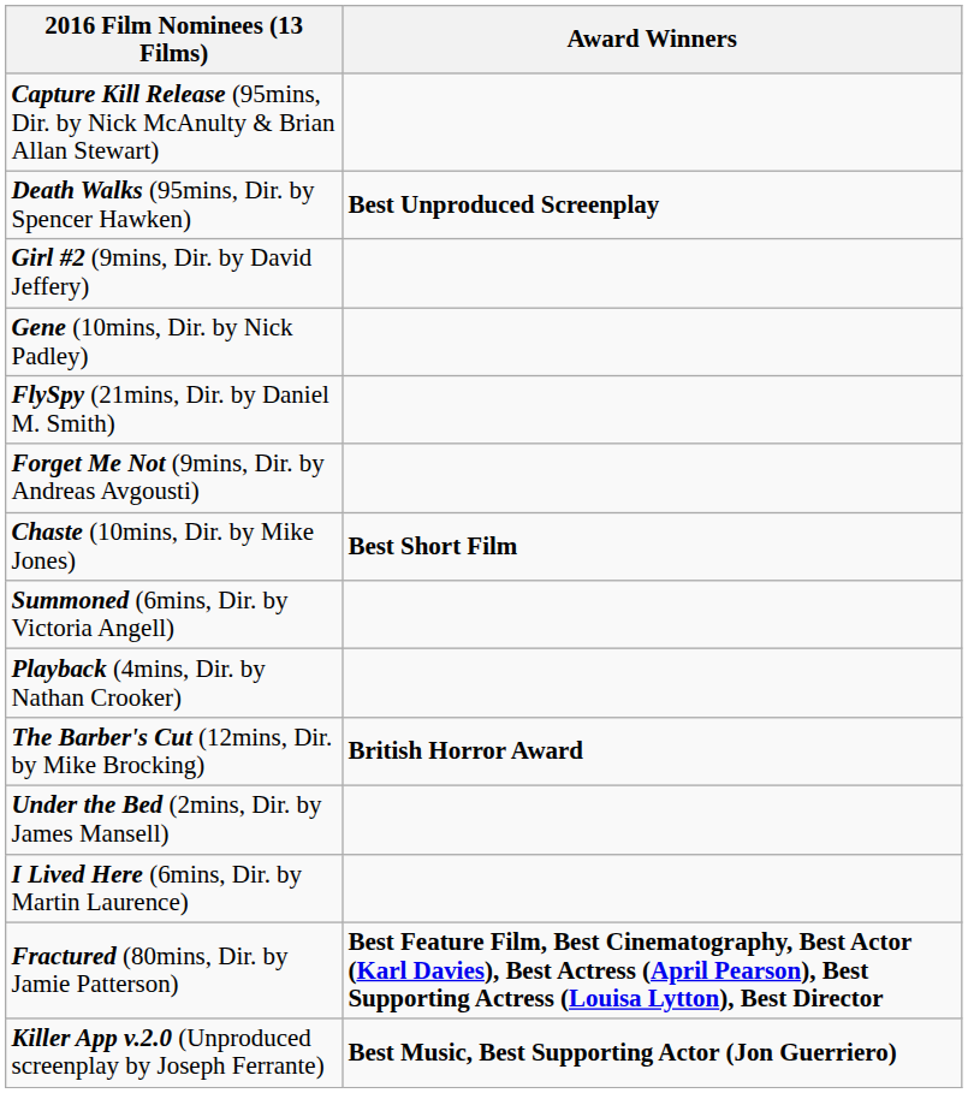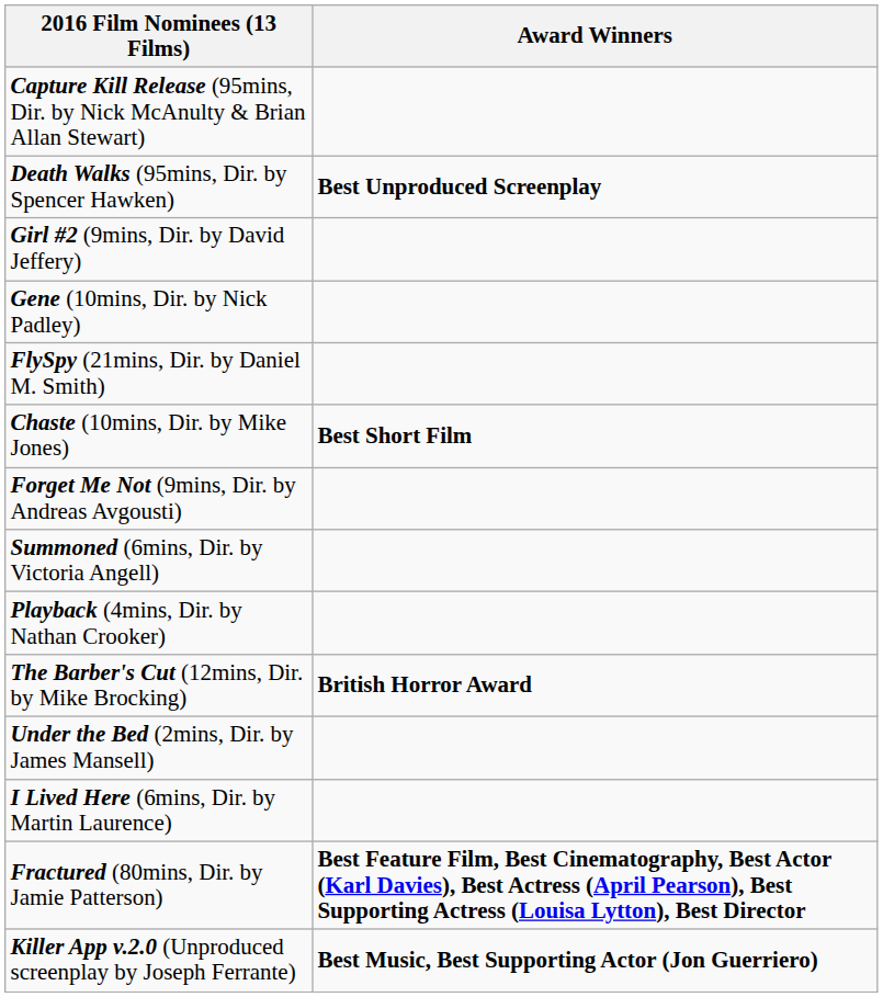rows swapped: Chaste (10mins, Dir. by Mike Jones) <-> Forget Me Not (9mins, Dir. by Andreas Avgousti)
